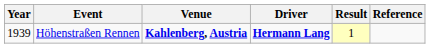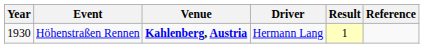Höhenstraßen Rennen | Year: 1939 -> 1930
Höhenstraßen Rennen | Driver: bold -> normal
